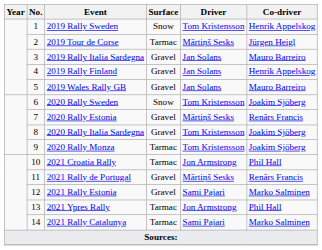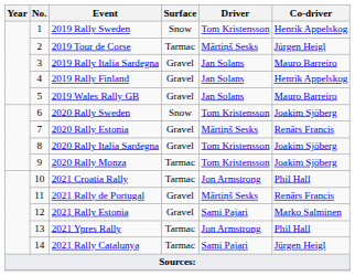2021 Rally Catalunya | Co-driver: Marko Salminen -> Jürgen Heigl
